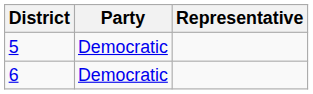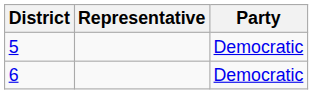columns swapped: Representative <-> Party
